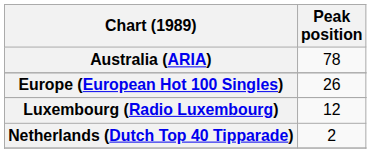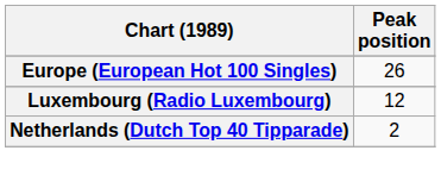- row: Australia (ARIA) | 78
